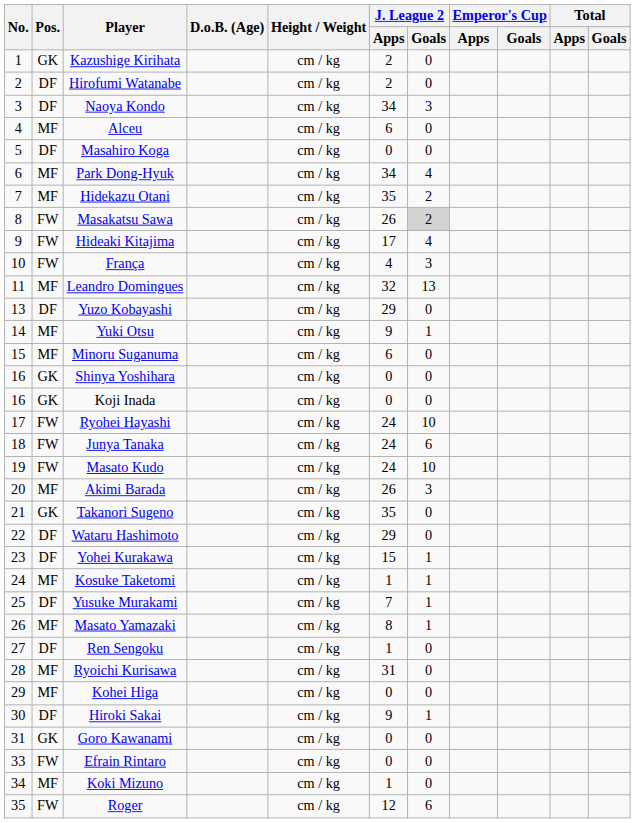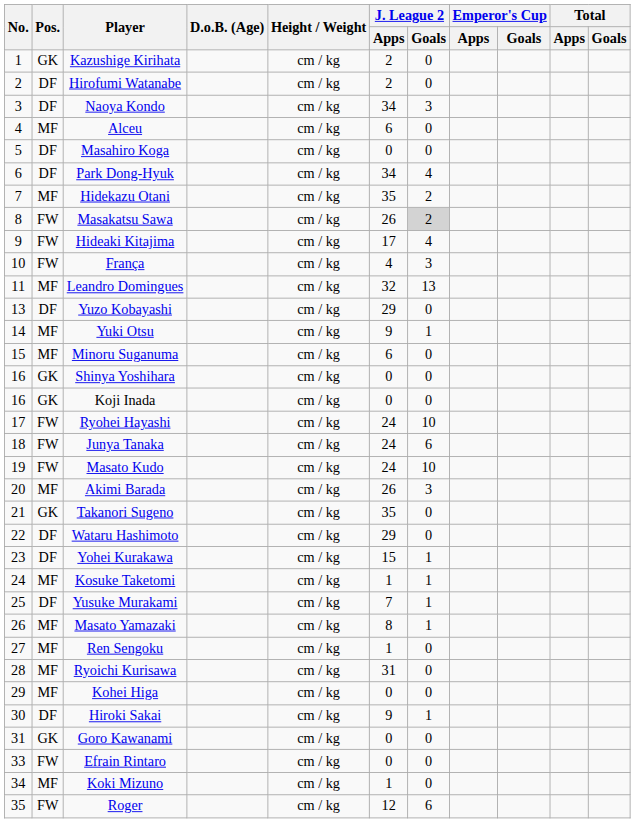Park Dong-Hyuk | Pos.: MF -> DF
Ren Sengoku | Pos.: DF -> MF
